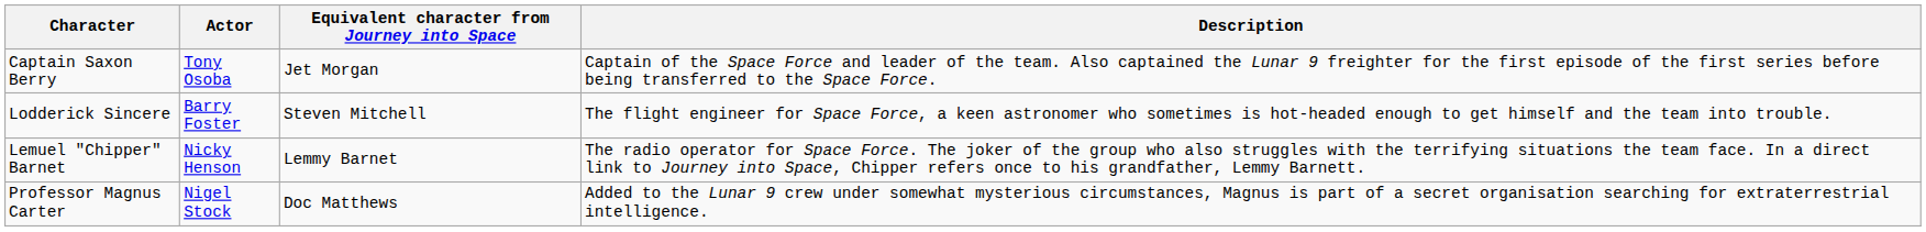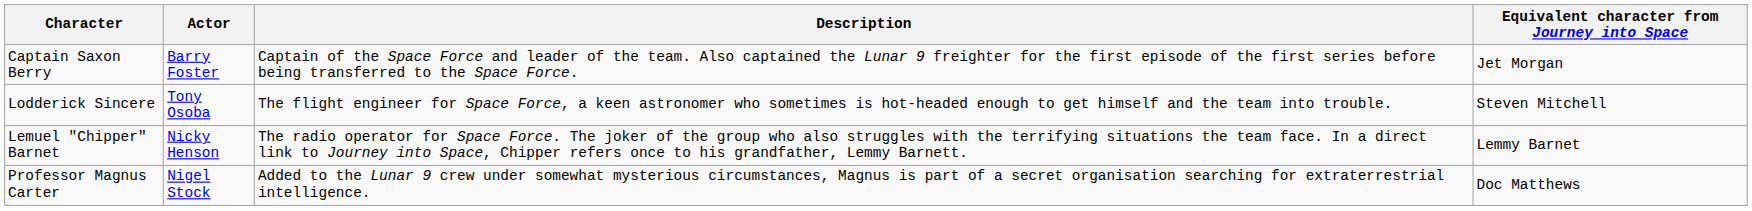columns swapped: Equivalent character from Journey into Space <-> Description
Captain Saxon Berry | Actor: Tony Osoba -> Barry Foster
Lodderick Sincere | Actor: Barry Foster -> Tony Osoba
